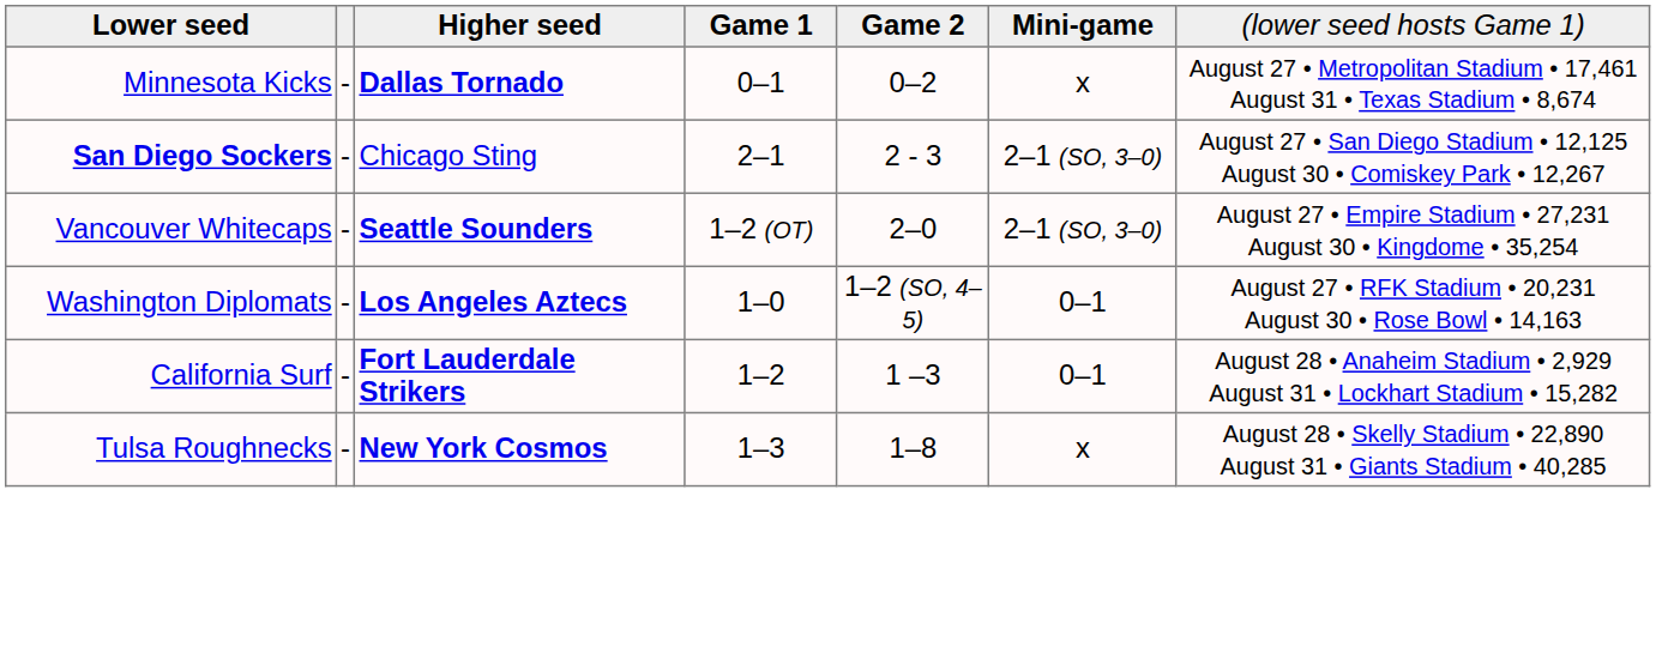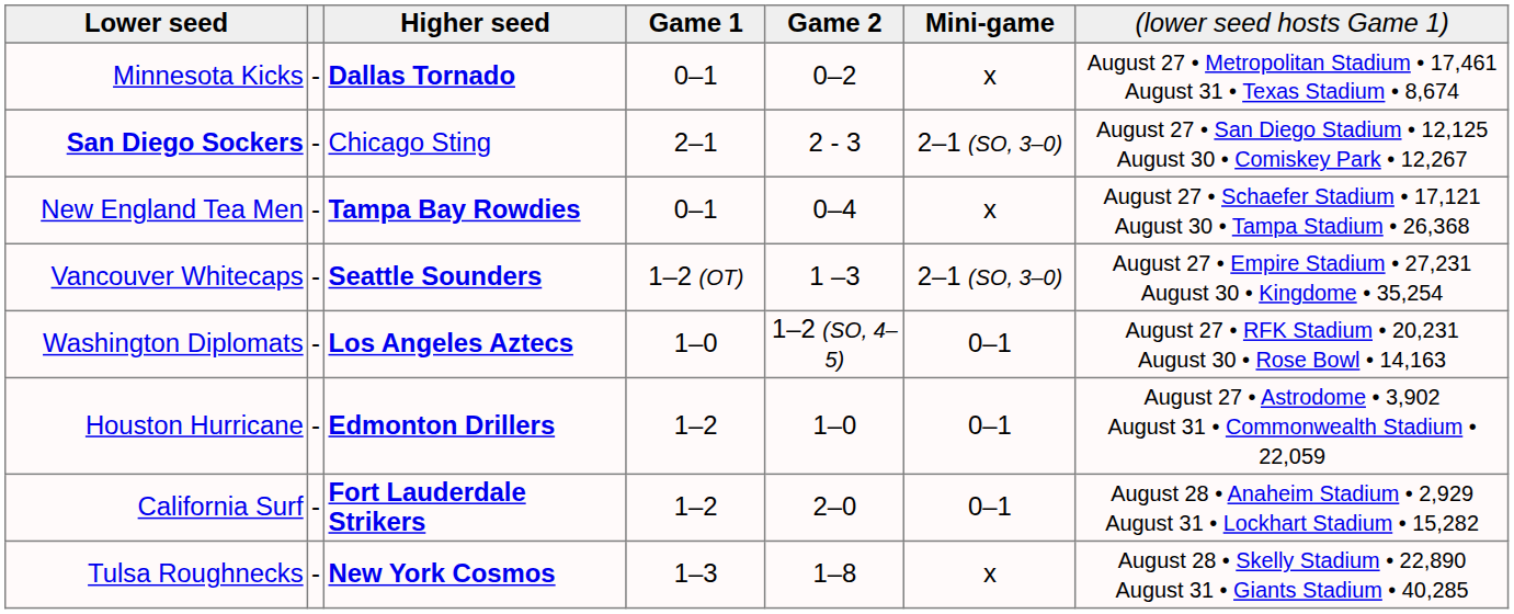+ row: New England Tea Men | - | Tampa Bay Rowdies | 0–1 | 0–4 | x | August 27 • Schaefer Stadium • 17,121 August 30 • Tampa Stadium • 26,368
Vancouver Whitecaps | column 5: 2–0 -> 1 –3
+ row: Houston Hurricane | - | Edmonton Drillers | 1–2 | 1–0 | 0–1 | August 27 • Astrodome • 3,902 August 31 • Commonwealth Stadium • 22,059
California Surf | column 5: 1 –3 -> 2–0
